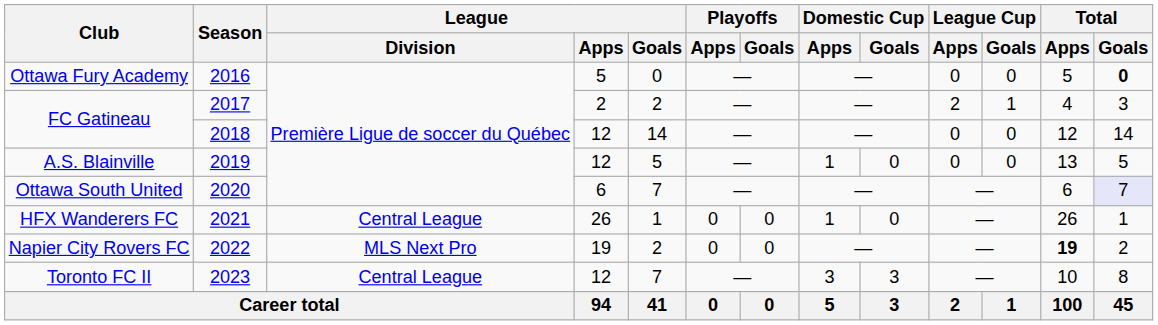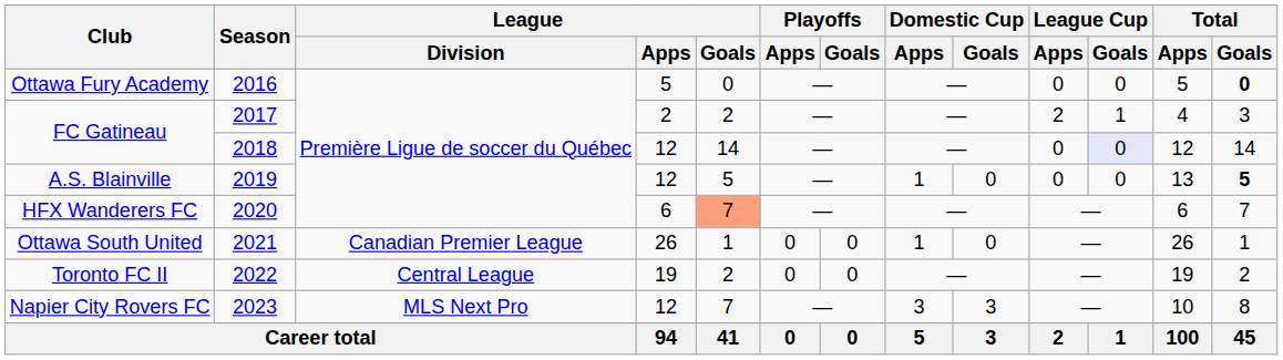2018 | League Cup / Goals: no background -> lavender background
2019 | Total / Goals: normal -> bold
2020 | Club: Ottawa South United -> HFX Wanderers FC
2020 | League / Goals: no background -> lightsalmon background
2020 | Total / Goals: lavender background -> no background
2021 | Club: HFX Wanderers FC -> Ottawa South United
2021 | League / Division: Central League -> Canadian Premier League
2022 | Club: Napier City Rovers FC -> Toronto FC II
2022 | League / Division: MLS Next Pro -> Central League
2022 | Total / Apps: bold -> normal
2023 | Club: Toronto FC II -> Napier City Rovers FC
2023 | League / Division: Central League -> MLS Next Pro
